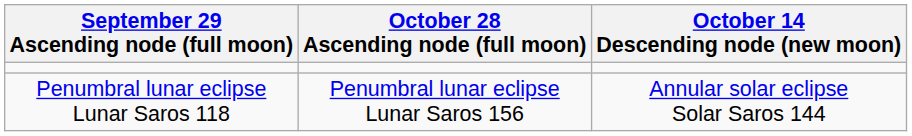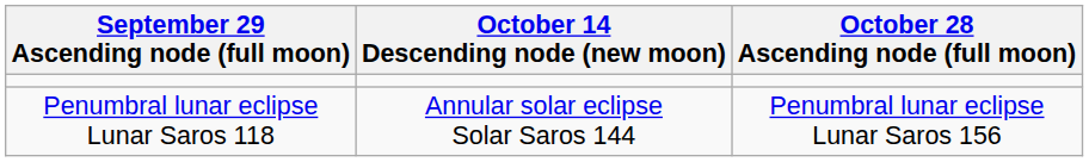columns swapped: October 14 Descending node (new moon) <-> October 28 Ascending node (full moon)
